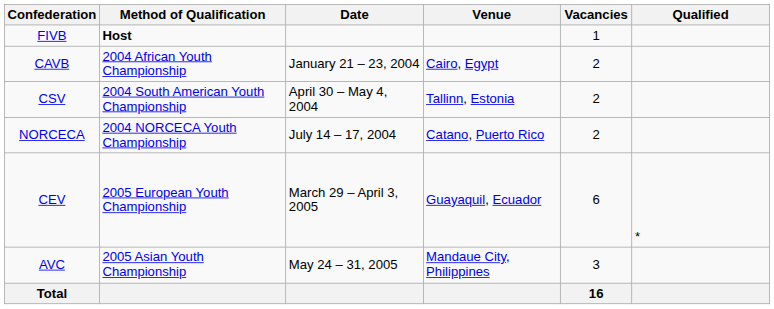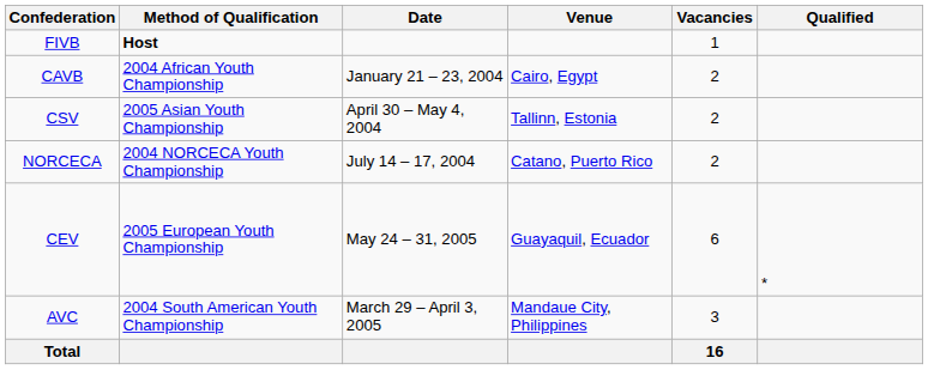CSV | Method of Qualification: 2004 South American Youth Championship -> 2005 Asian Youth Championship
CEV | Date: March 29 – April 3, 2005 -> May 24 – 31, 2005
AVC | Method of Qualification: 2005 Asian Youth Championship -> 2004 South American Youth Championship
AVC | Date: May 24 – 31, 2005 -> March 29 – April 3, 2005
